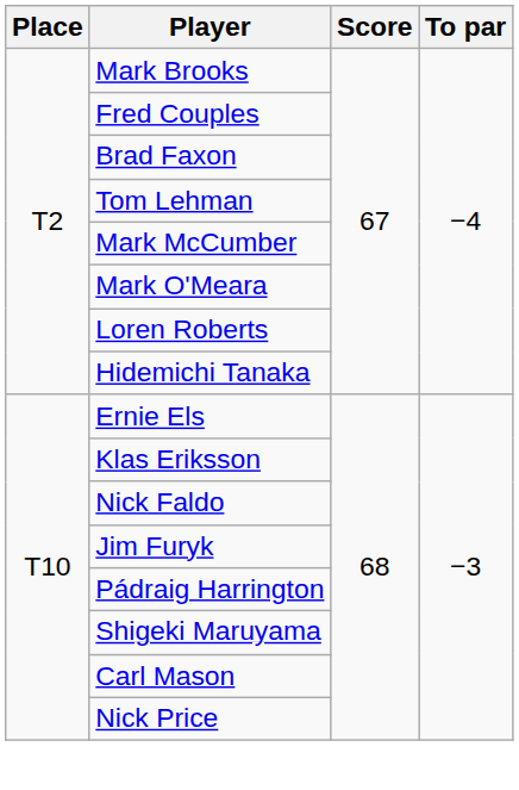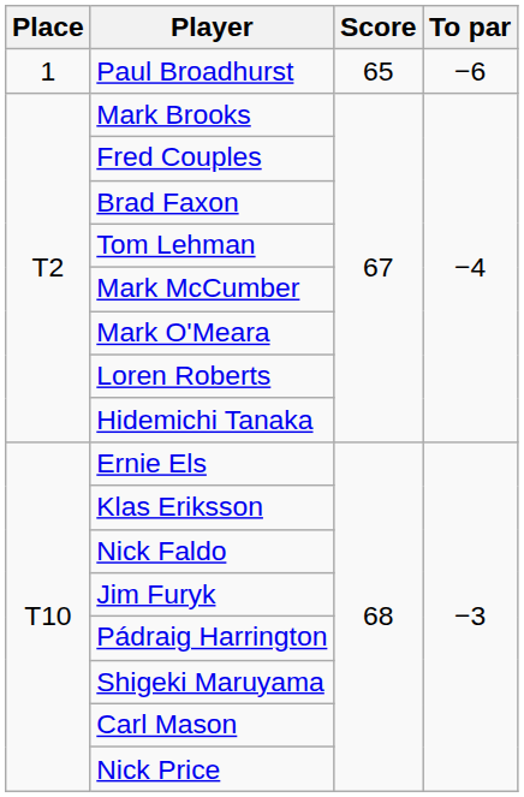+ row: 1 | Paul Broadhurst | 65 | −6
